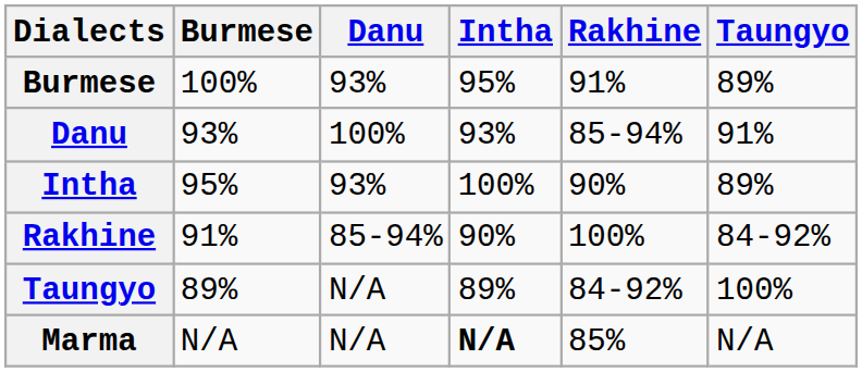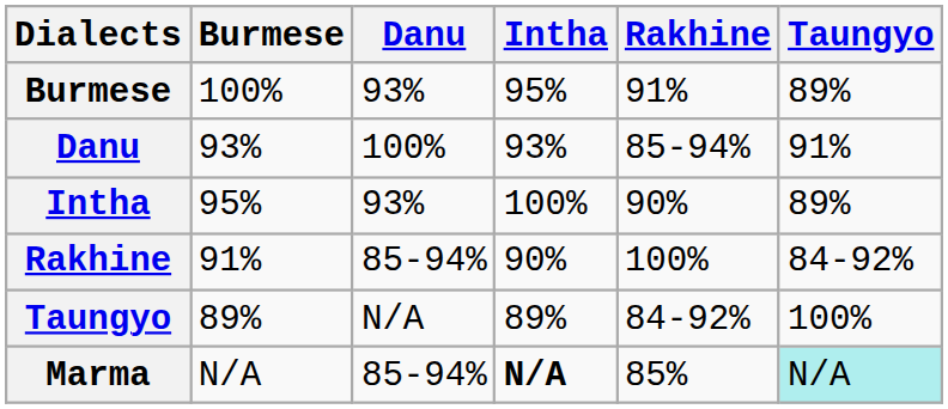Marma | Danu: N/A -> 85-94%
Marma | Taungyo: no background -> paleturquoise background
